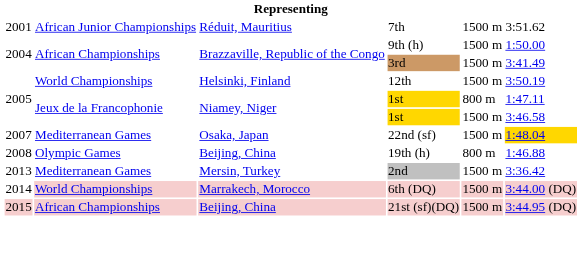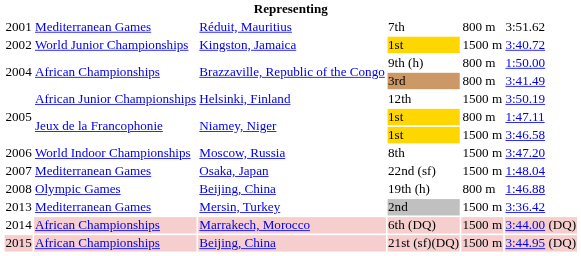7th | column 2: African Junior Championships -> Mediterranean Games
7th | column 5: 1500 m -> 800 m
+ row: 2002 | World Junior Championships | Kingston, Jamaica | 1st | 1500 m | 3:40.72
9th (h) | column 5: 1500 m -> 800 m
3rd | column 5: 1500 m -> 800 m
12th | column 2: World Championships -> African Junior Championships
+ row: 2006 | World Indoor Championships | Moscow, Russia | 8th | 1500 m | 3:47.20
22nd (sf) | column 6: gold background -> no background
6th (DQ) | column 2: World Championships -> African Championships
